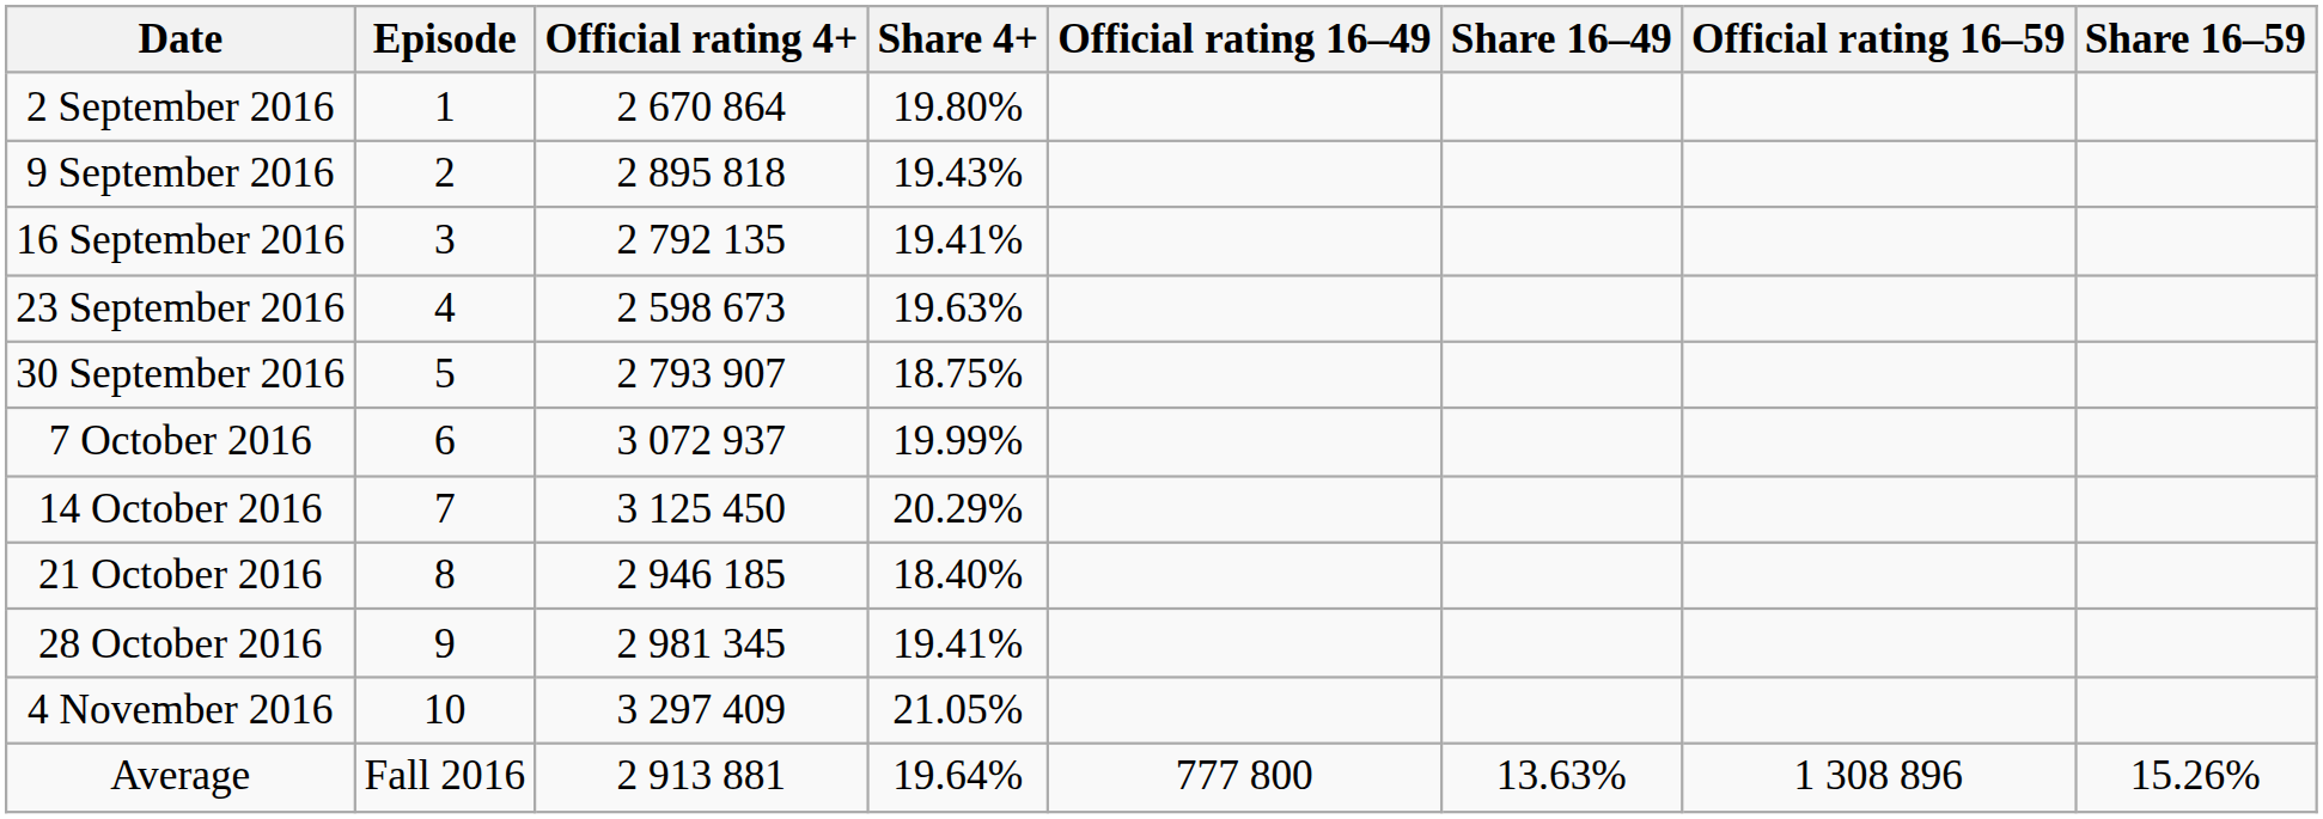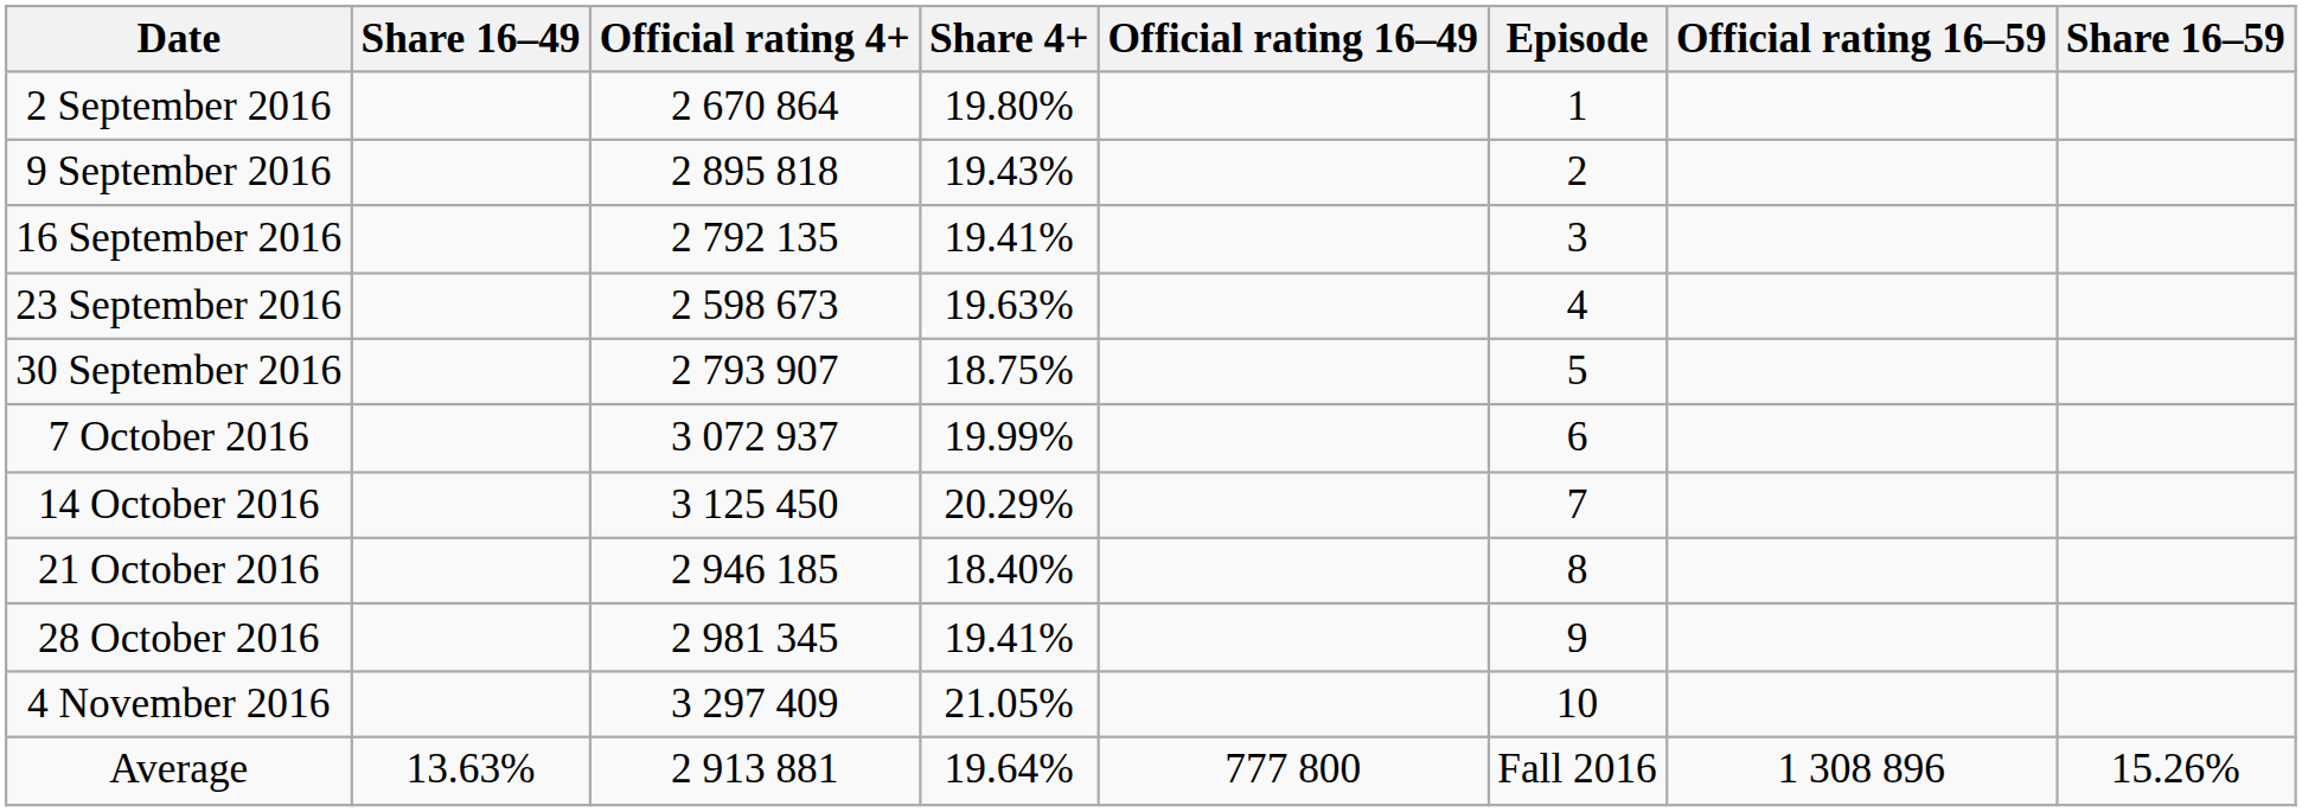columns swapped: Episode <-> Share 16–49
